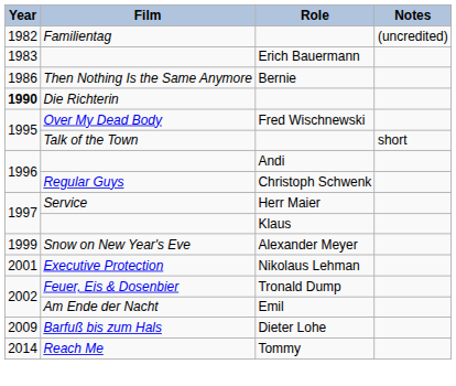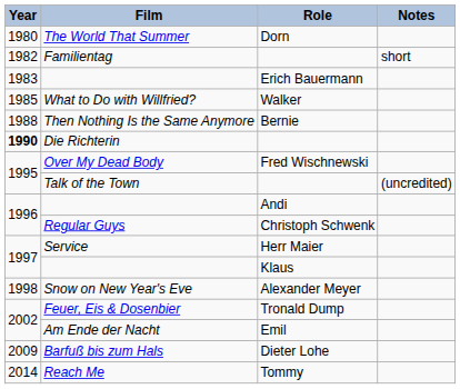+ row: 1980 | The World That Summer | Dorn
Familientag | Notes: (uncredited) -> short
+ row: 1985 | What to Do with Willfried? | Walker
Then Nothing Is the Same Anymore | Year: 1986 -> 1988
Talk of the Town | Notes: short -> (uncredited)
Snow on New Year's Eve | Year: 1999 -> 1998
- row: 2001 | Executive Protection | Nikolaus Lehman
